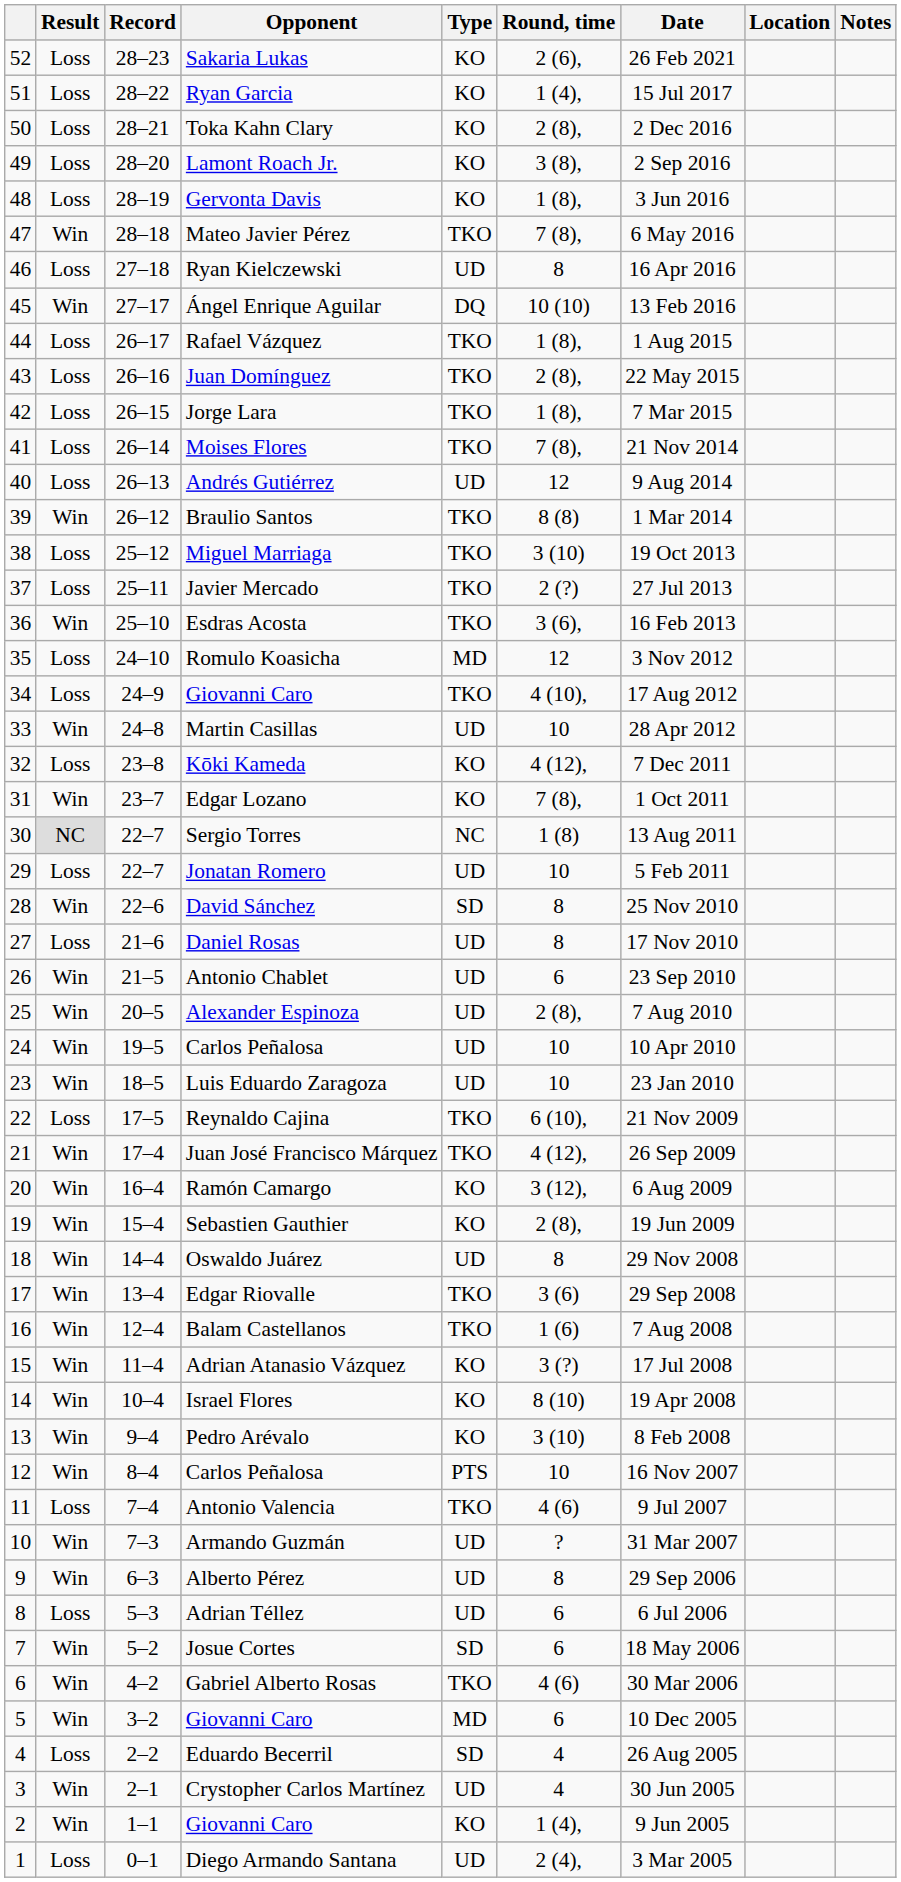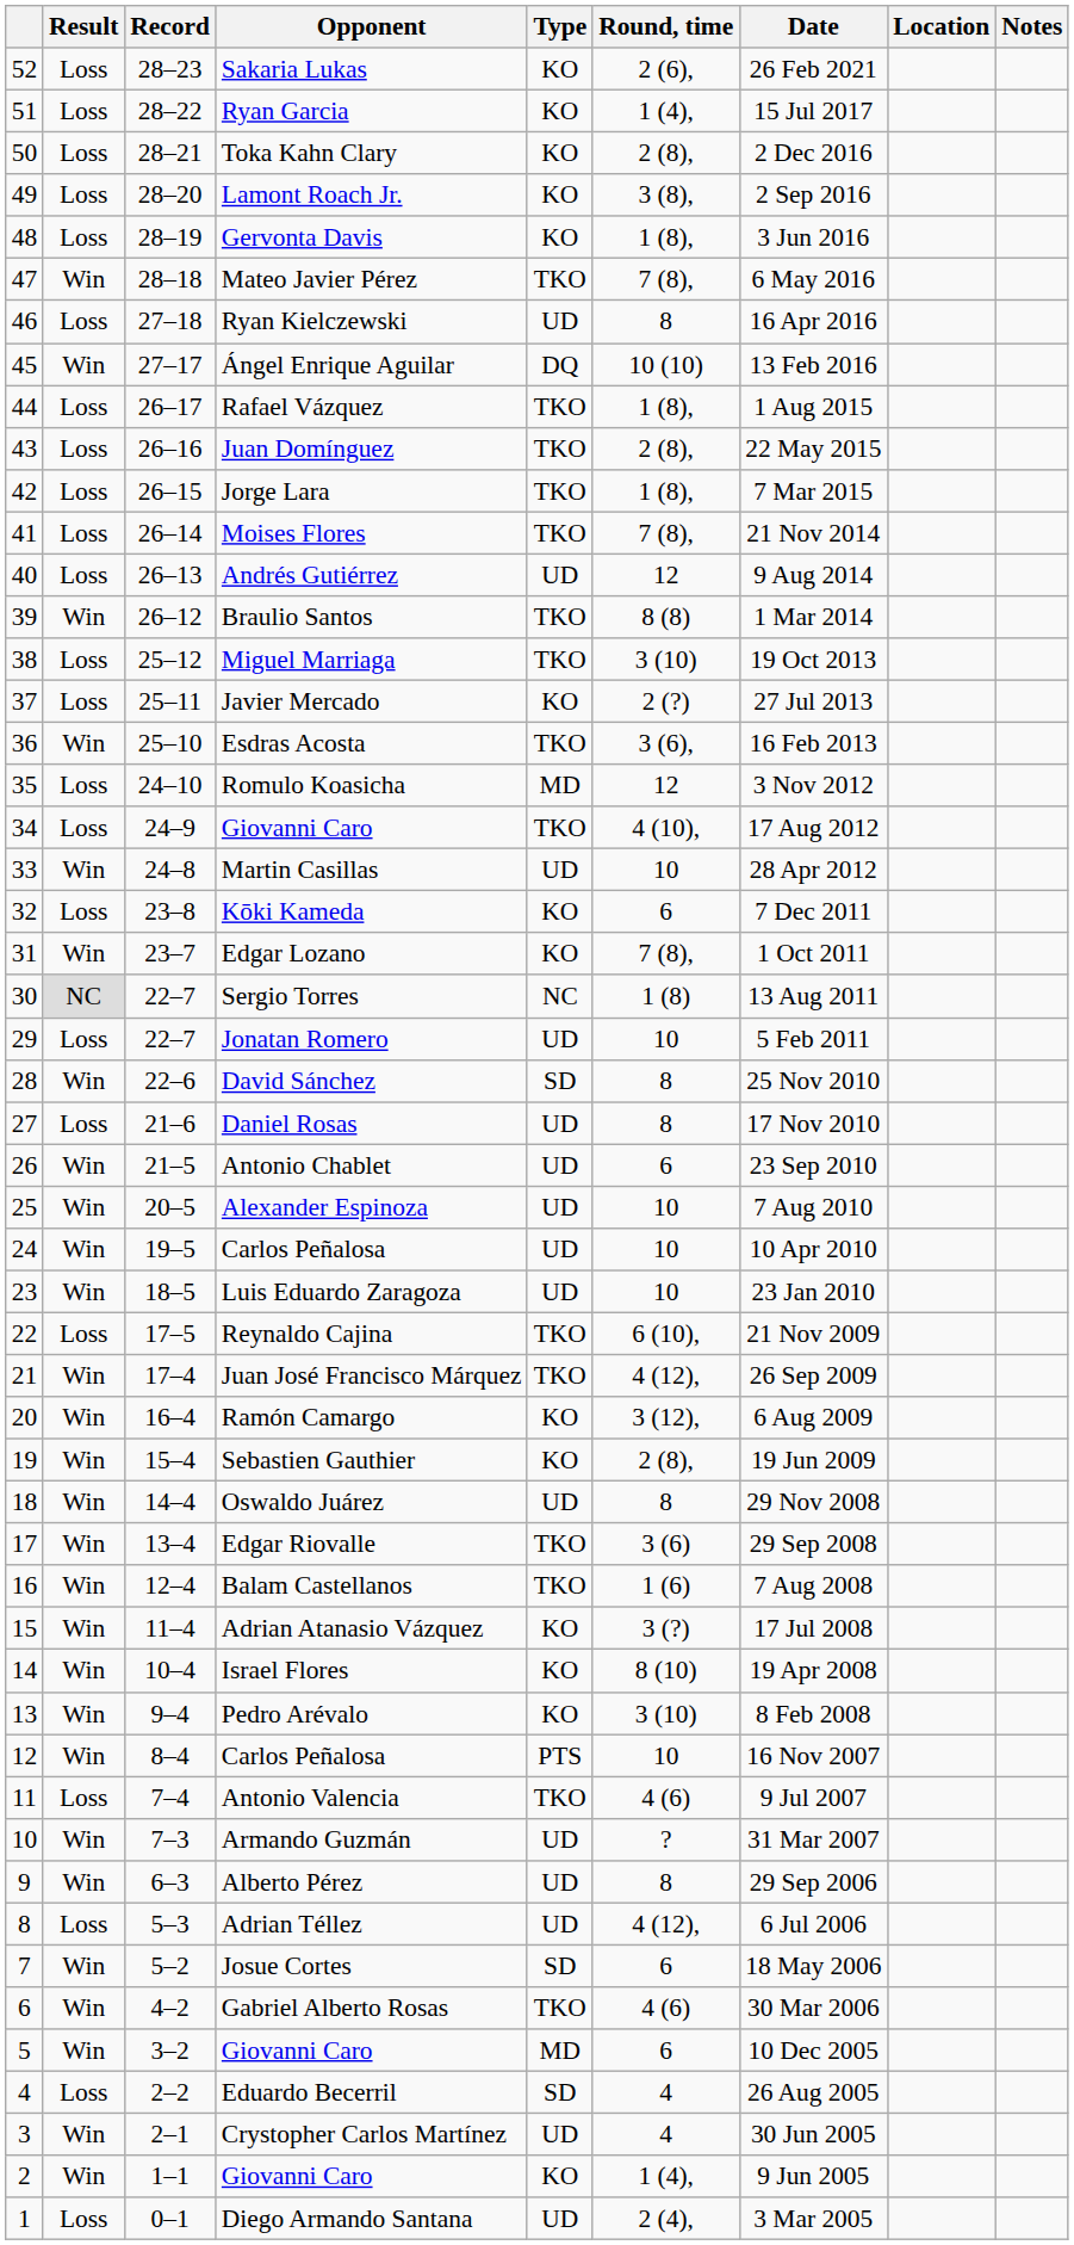Javier Mercado | Type: TKO -> KO
Kōki Kameda | Round, time: 4 (12), -> 6
Alexander Espinoza | Round, time: 2 (8), -> 10
Adrian Téllez | Round, time: 6 -> 4 (12),
